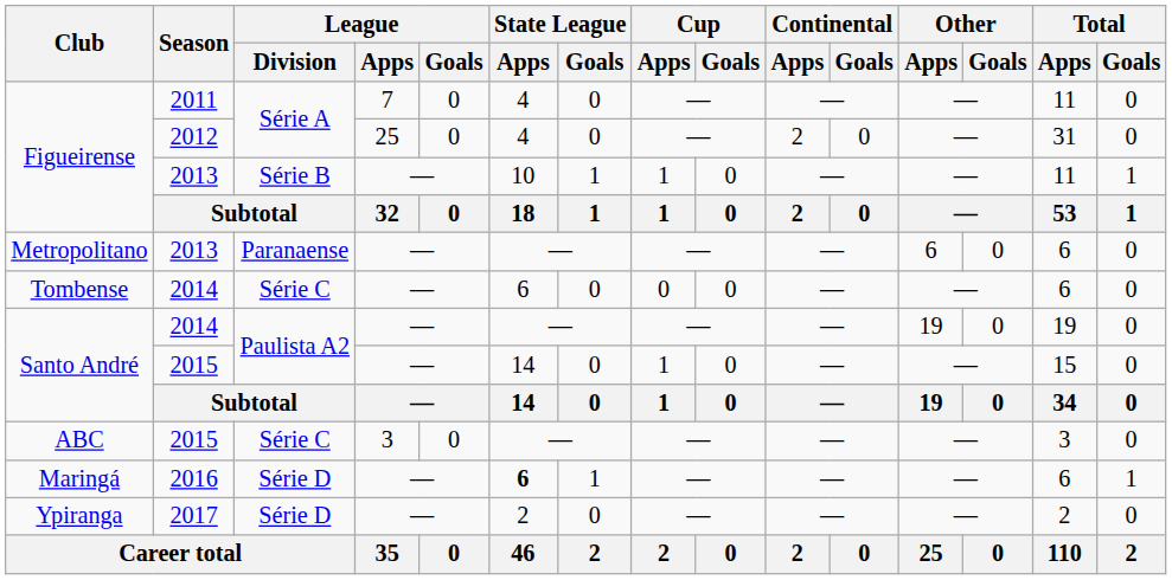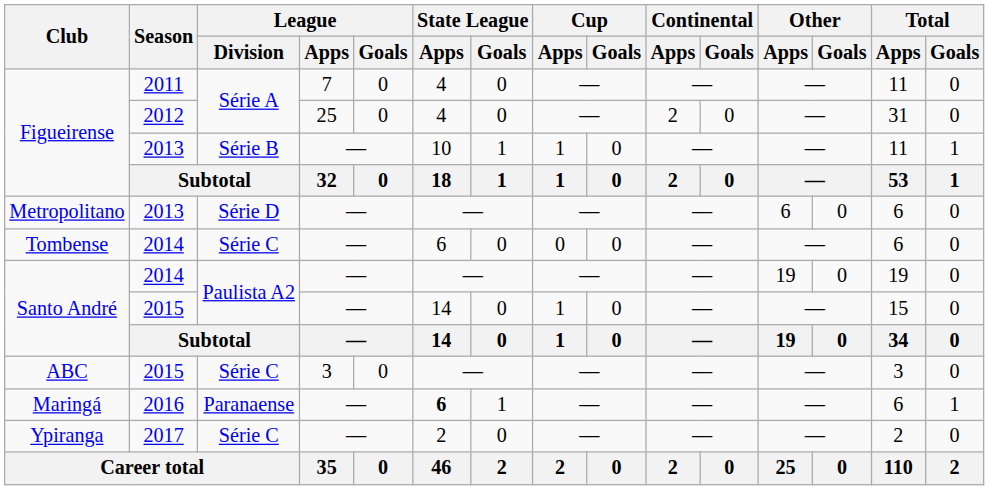Metropolitano | League / Division: Paranaense -> Série D
Maringá | League / Division: Série D -> Paranaense
Ypiranga | League / Division: Série D -> Série C
